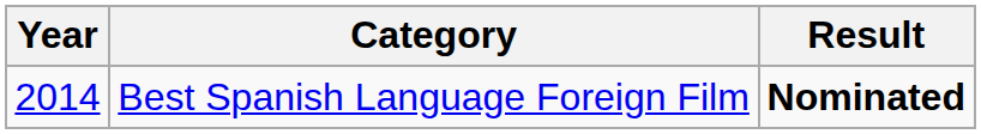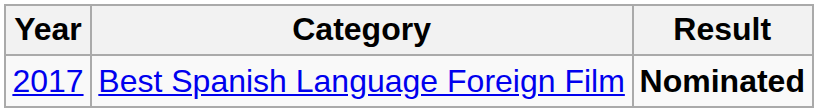Best Spanish Language Foreign Film | Year: 2014 -> 2017
